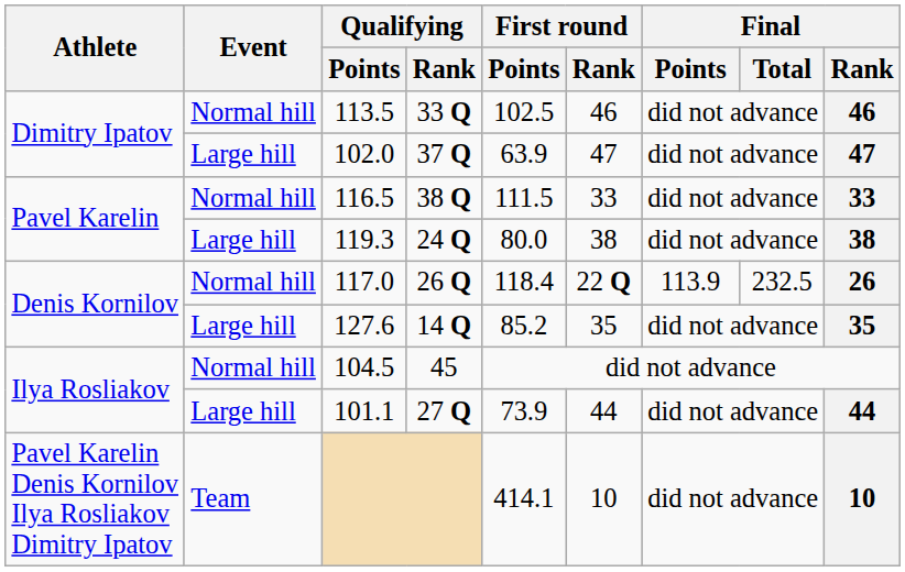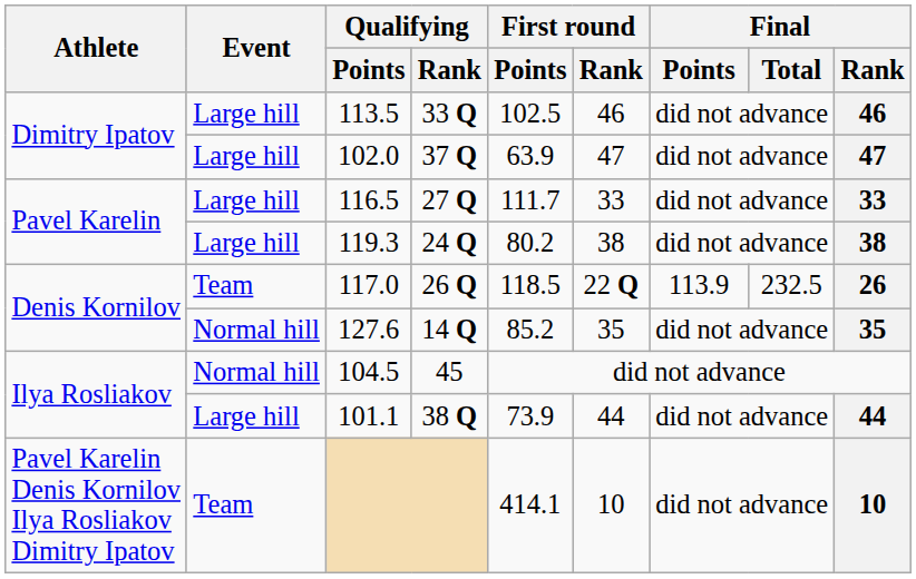113.5 | Event: Normal hill -> Large hill
116.5 | Event: Normal hill -> Large hill
116.5 | Qualifying / Rank: 38 Q -> 27 Q
116.5 | First round / Points: 111.5 -> 111.7
119.3 | First round / Points: 80.0 -> 80.2
117.0 | Event: Normal hill -> Team
117.0 | First round / Points: 118.4 -> 118.5
127.6 | Event: Large hill -> Normal hill
101.1 | Qualifying / Rank: 27 Q -> 38 Q
